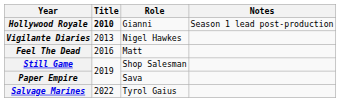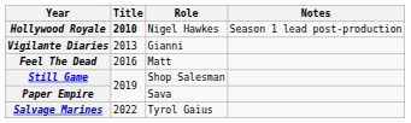Hollywood Royale | Role: Gianni -> Nigel Hawkes
Vigilante Diaries | Role: Nigel Hawkes -> Gianni
